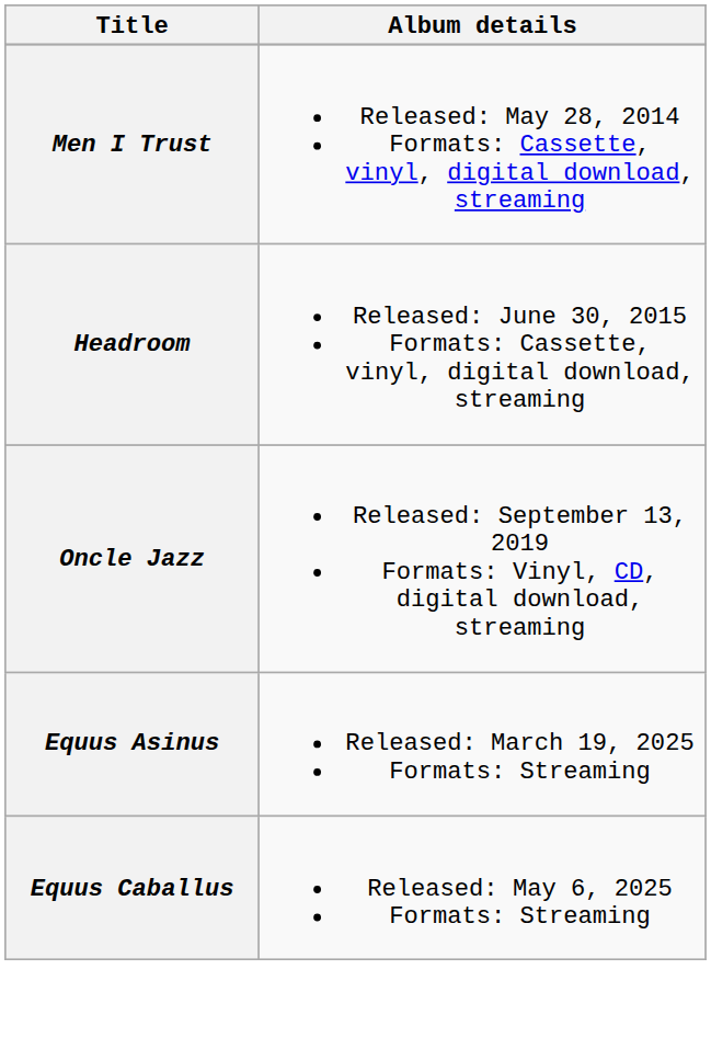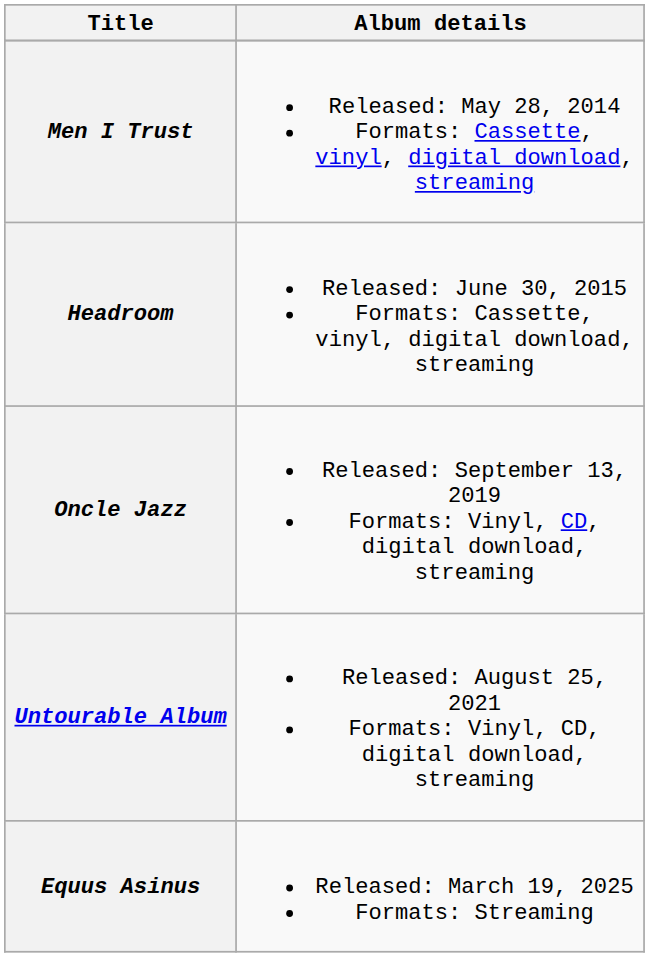+ row: Untourable Album | Released: August 25, 2021 Formats: Vinyl, CD, digital download, streaming
- row: Equus Caballus | Released: May 6, 2025 Formats: Streaming
